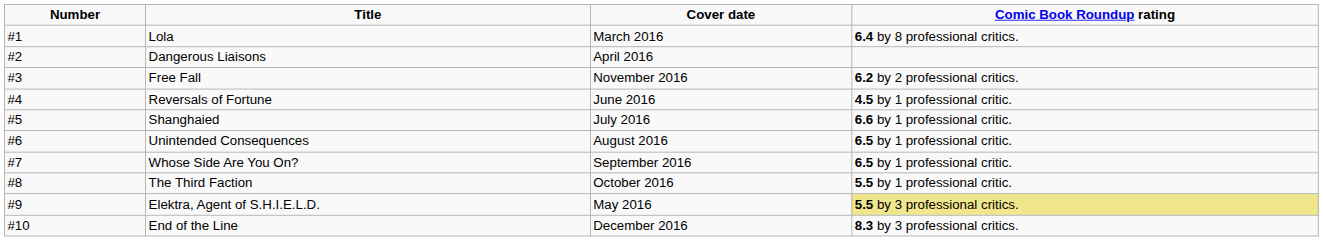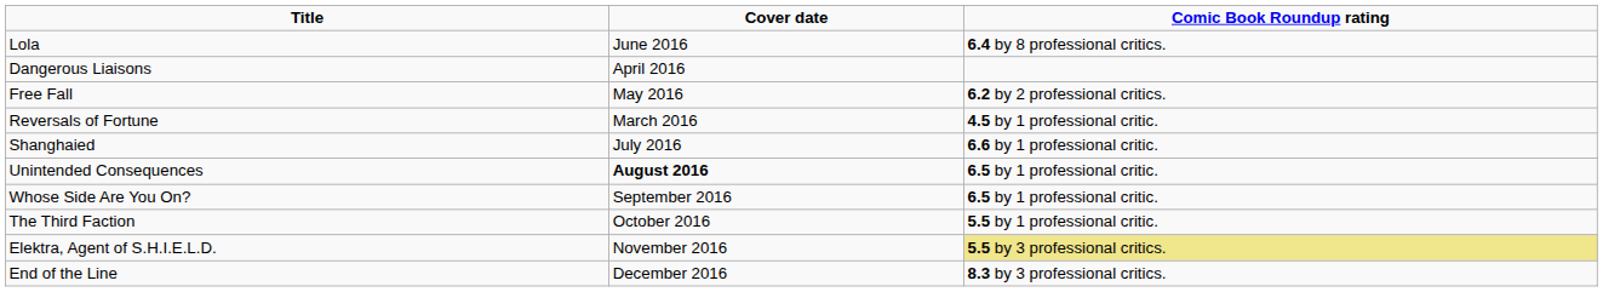- column: Number | #1 | #2 | #3 | #4 | #5 | #6 | #7 | #8 | #9 | #10
Lola | Cover date: March 2016 -> June 2016
Free Fall | Cover date: November 2016 -> May 2016
Reversals of Fortune | Cover date: June 2016 -> March 2016
Unintended Consequences | Cover date: normal -> bold
Elektra, Agent of S.H.I.E.L.D. | Cover date: May 2016 -> November 2016
